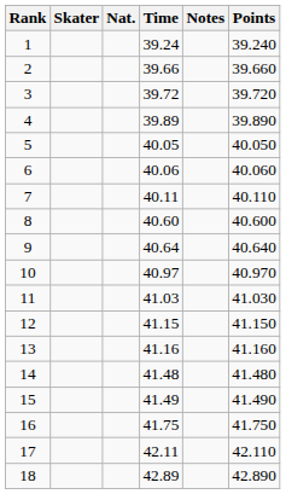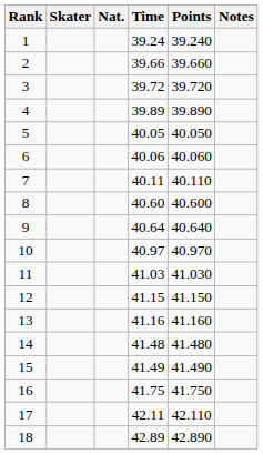columns swapped: Notes <-> Points
